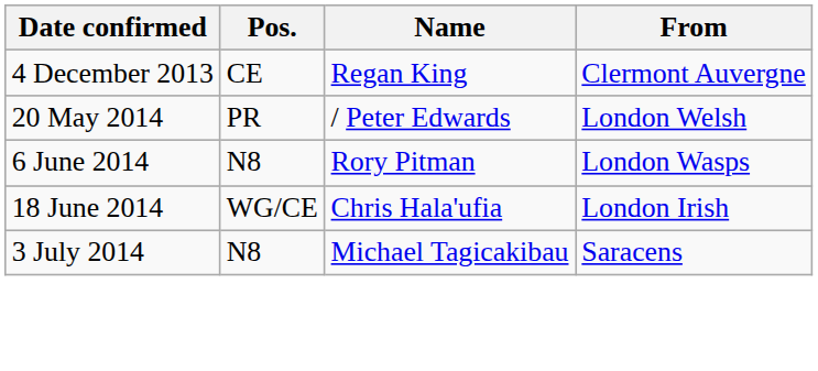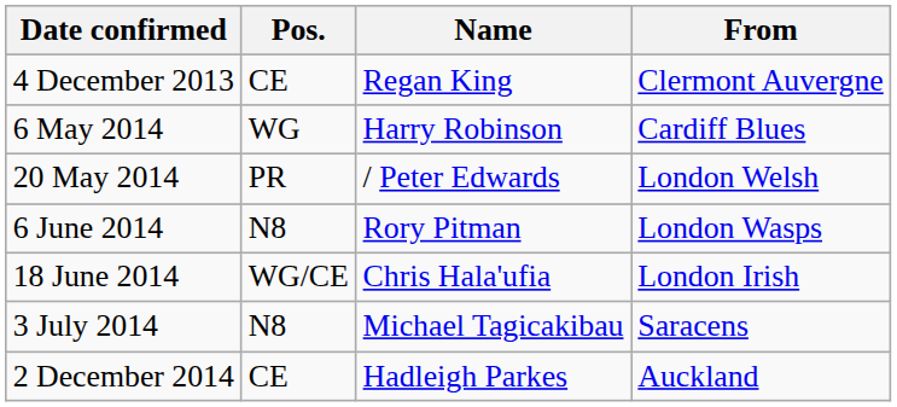+ row: 6 May 2014 | WG | Harry Robinson | Cardiff Blues
+ row: 2 December 2014 | CE | Hadleigh Parkes | Auckland
